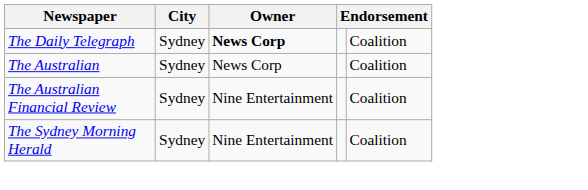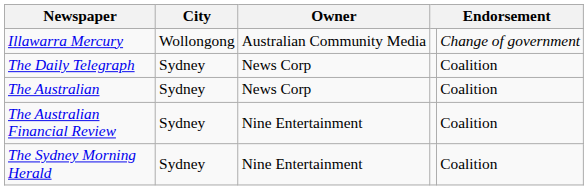+ row: Illawarra Mercury | Wollongong | Australian Community Media | Change of government
The Daily Telegraph | Owner: bold -> normal
